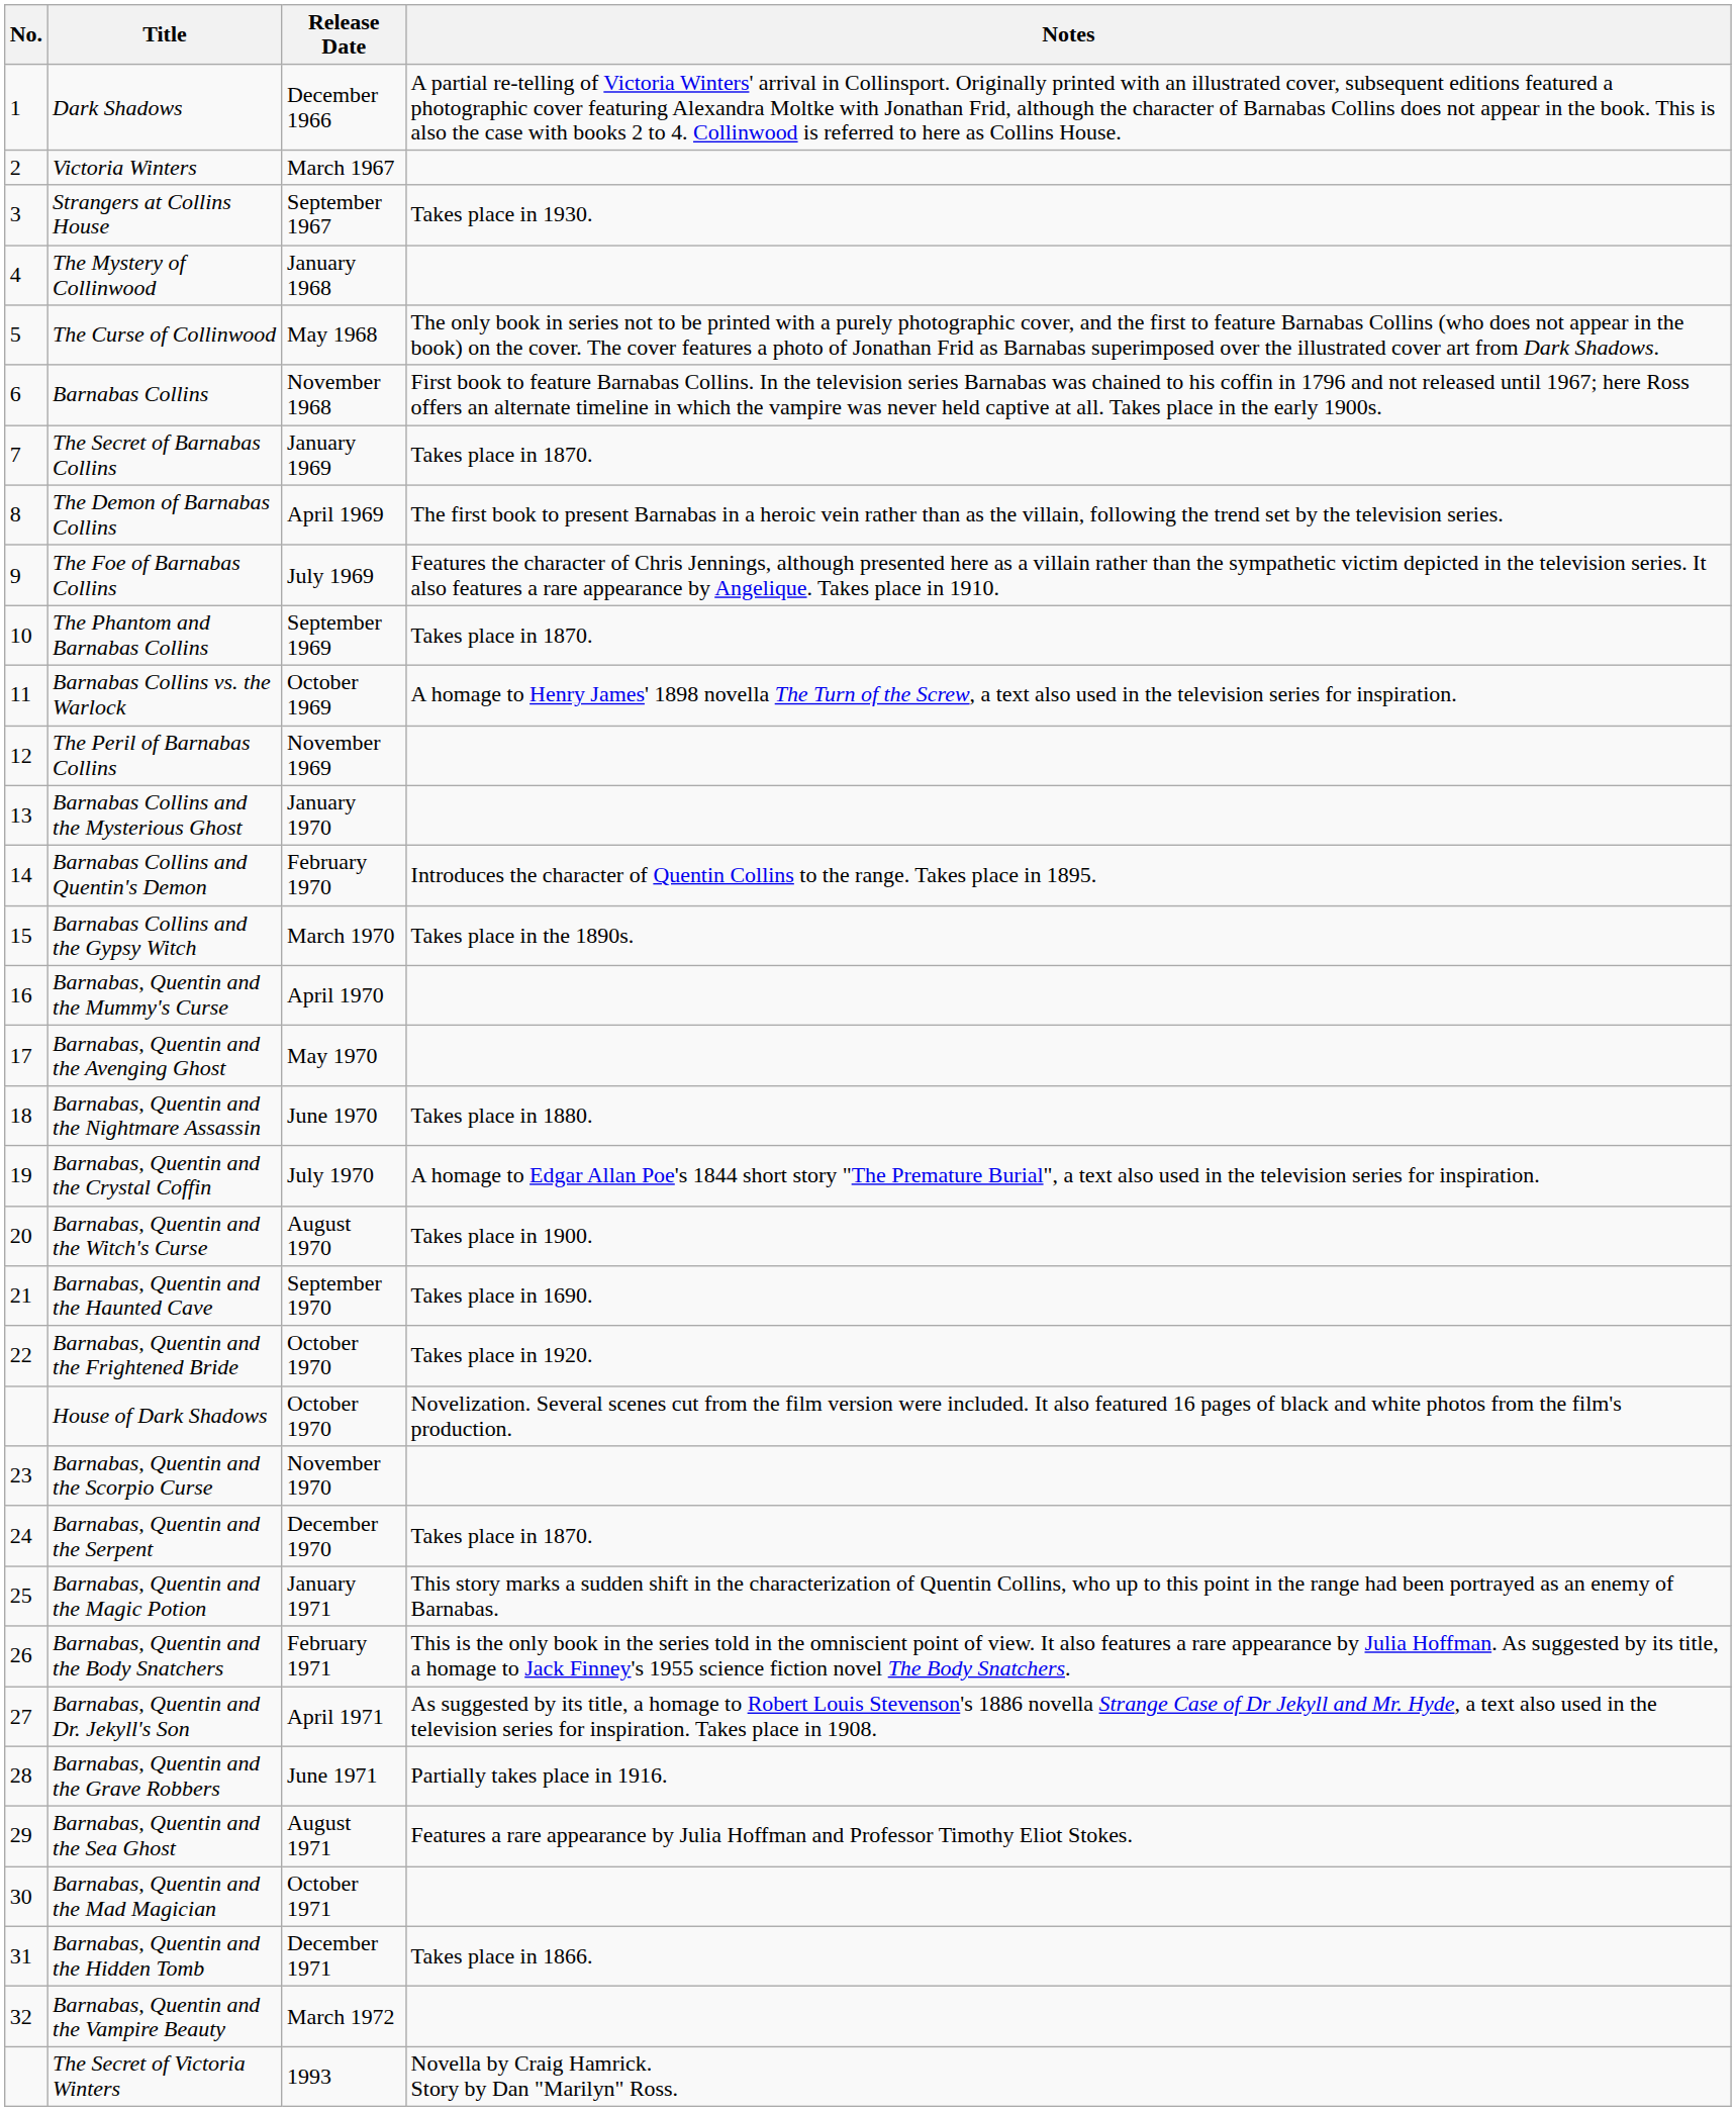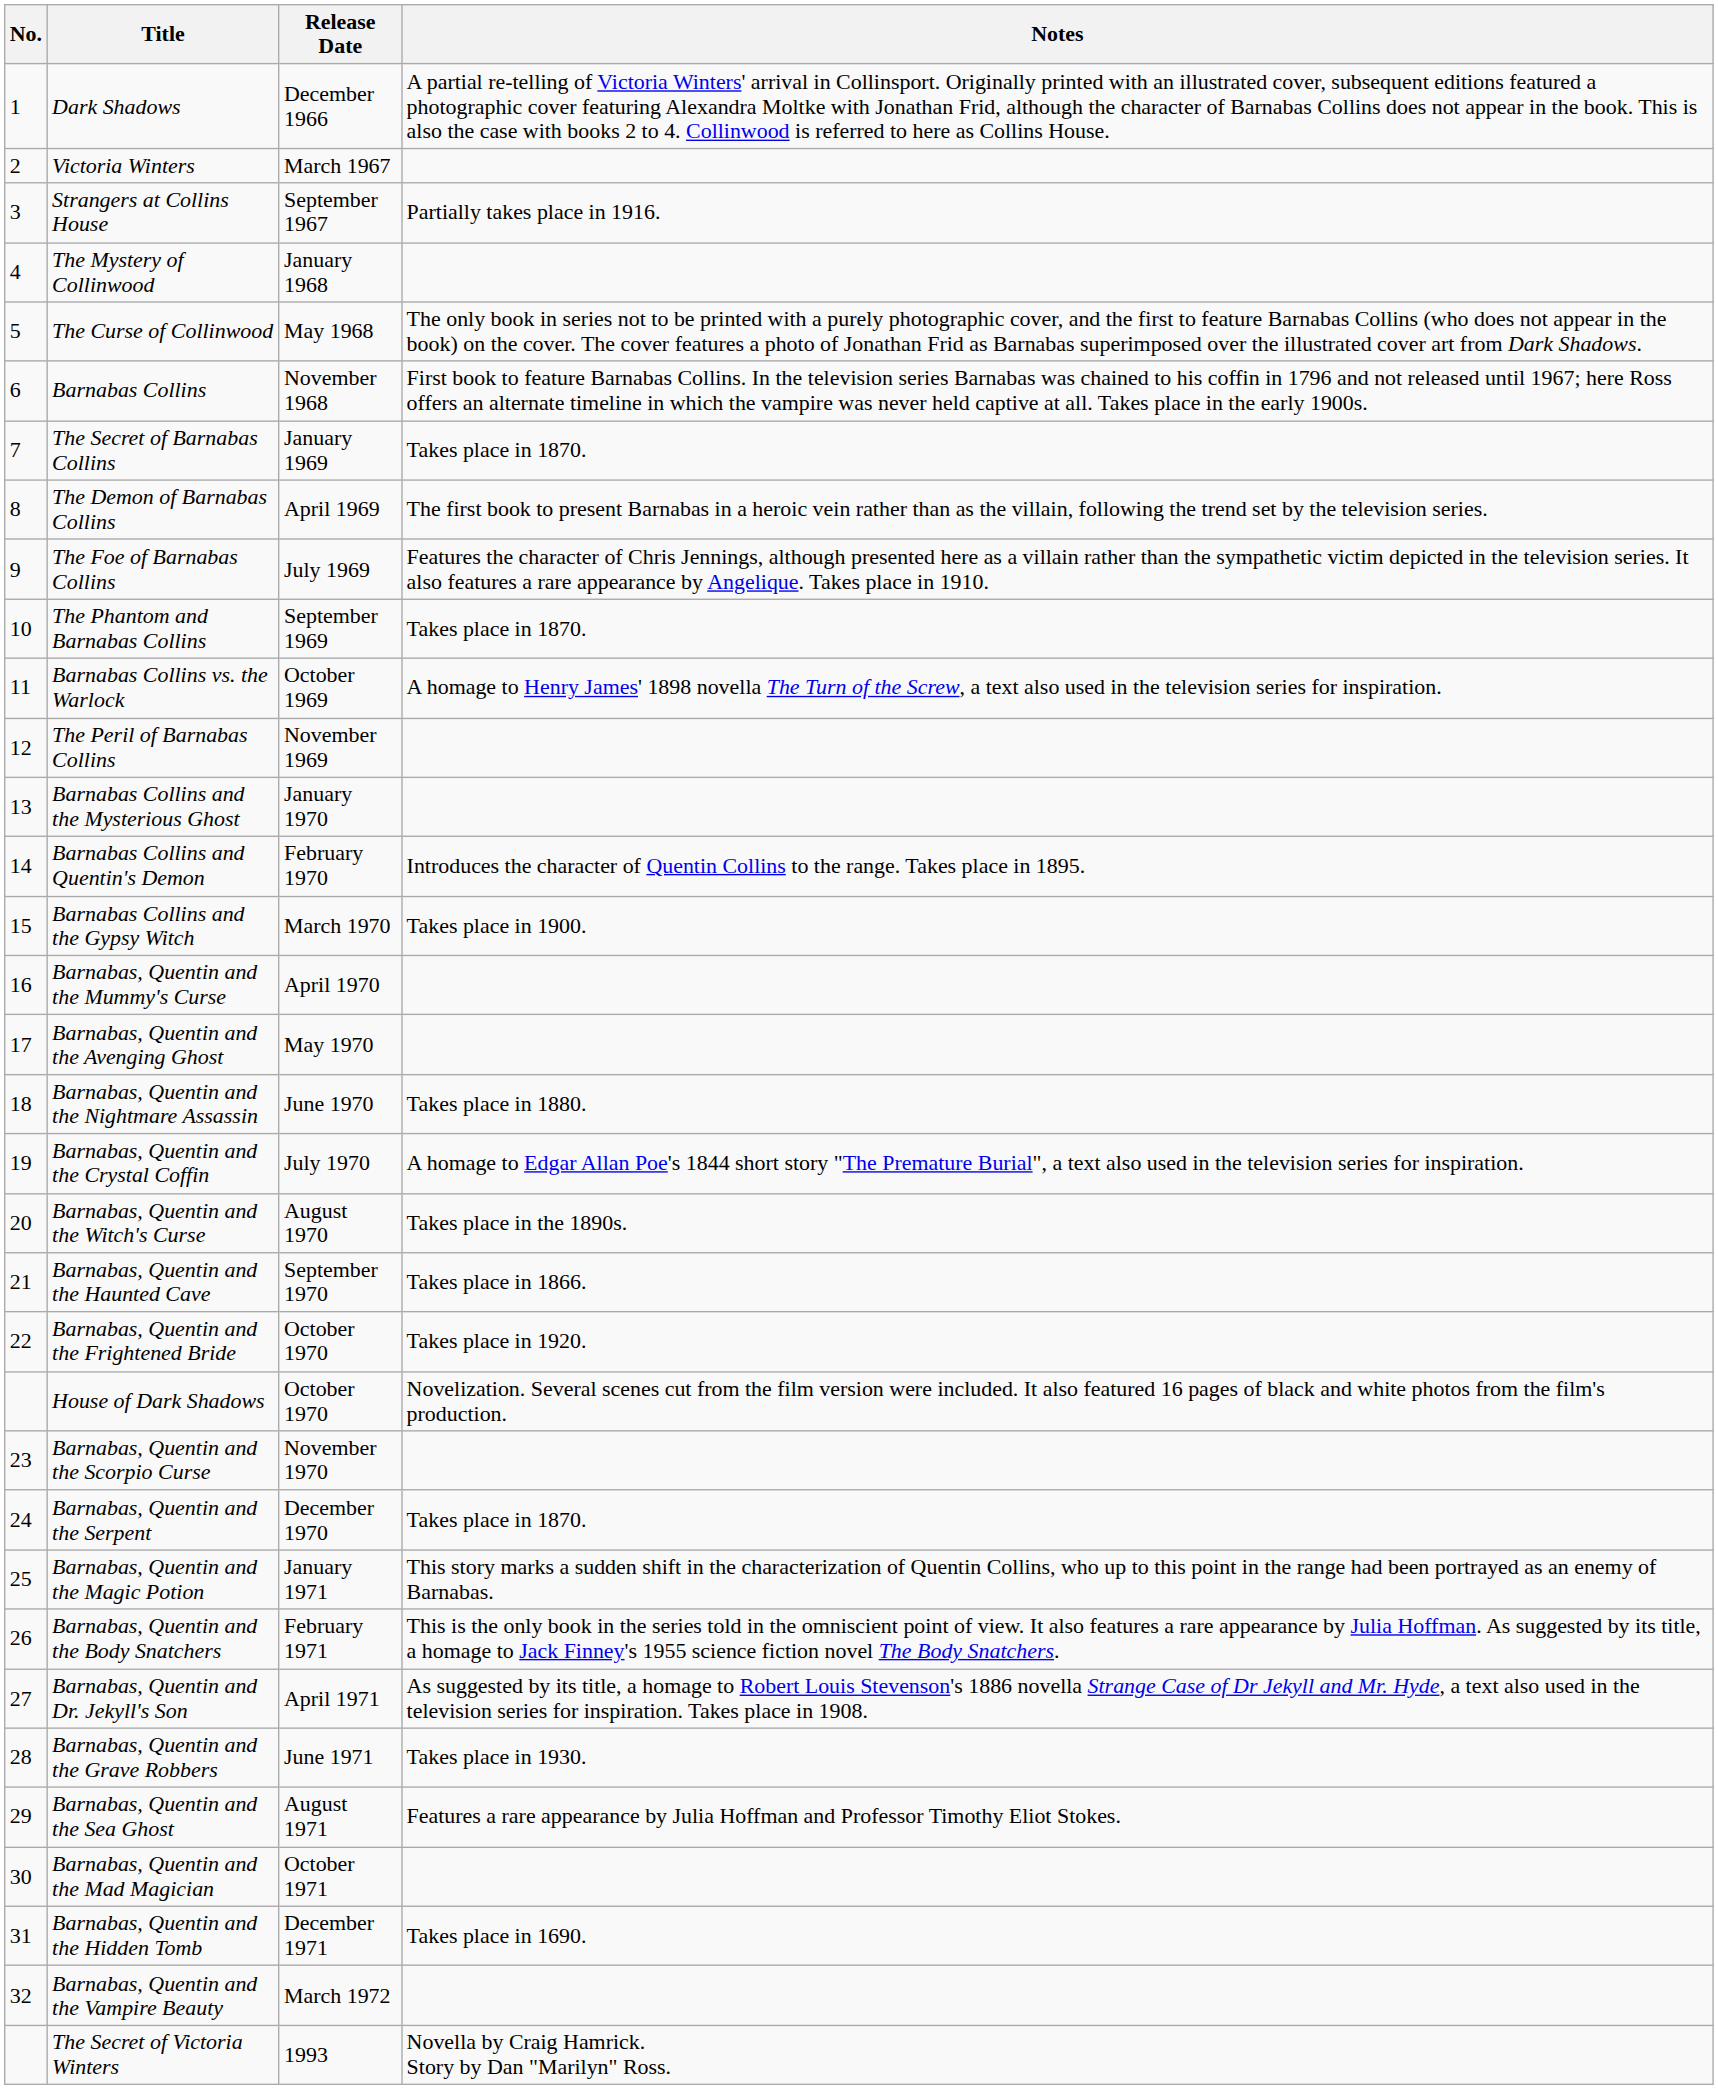Strangers at Collins House | Notes: Takes place in 1930. -> Partially takes place in 1916.
Barnabas Collins and the Gypsy Witch | Notes: Takes place in the 1890s. -> Takes place in 1900.
Barnabas, Quentin and the Witch's Curse | Notes: Takes place in 1900. -> Takes place in the 1890s.
Barnabas, Quentin and the Haunted Cave | Notes: Takes place in 1690. -> Takes place in 1866.
Barnabas, Quentin and the Grave Robbers | Notes: Partially takes place in 1916. -> Takes place in 1930.
Barnabas, Quentin and the Hidden Tomb | Notes: Takes place in 1866. -> Takes place in 1690.
